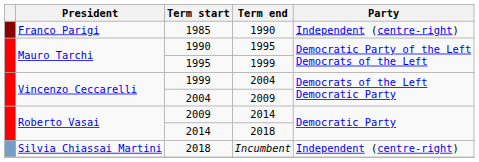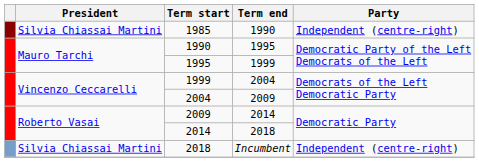1985 | President: Franco Parigi -> Silvia Chiassai Martini
